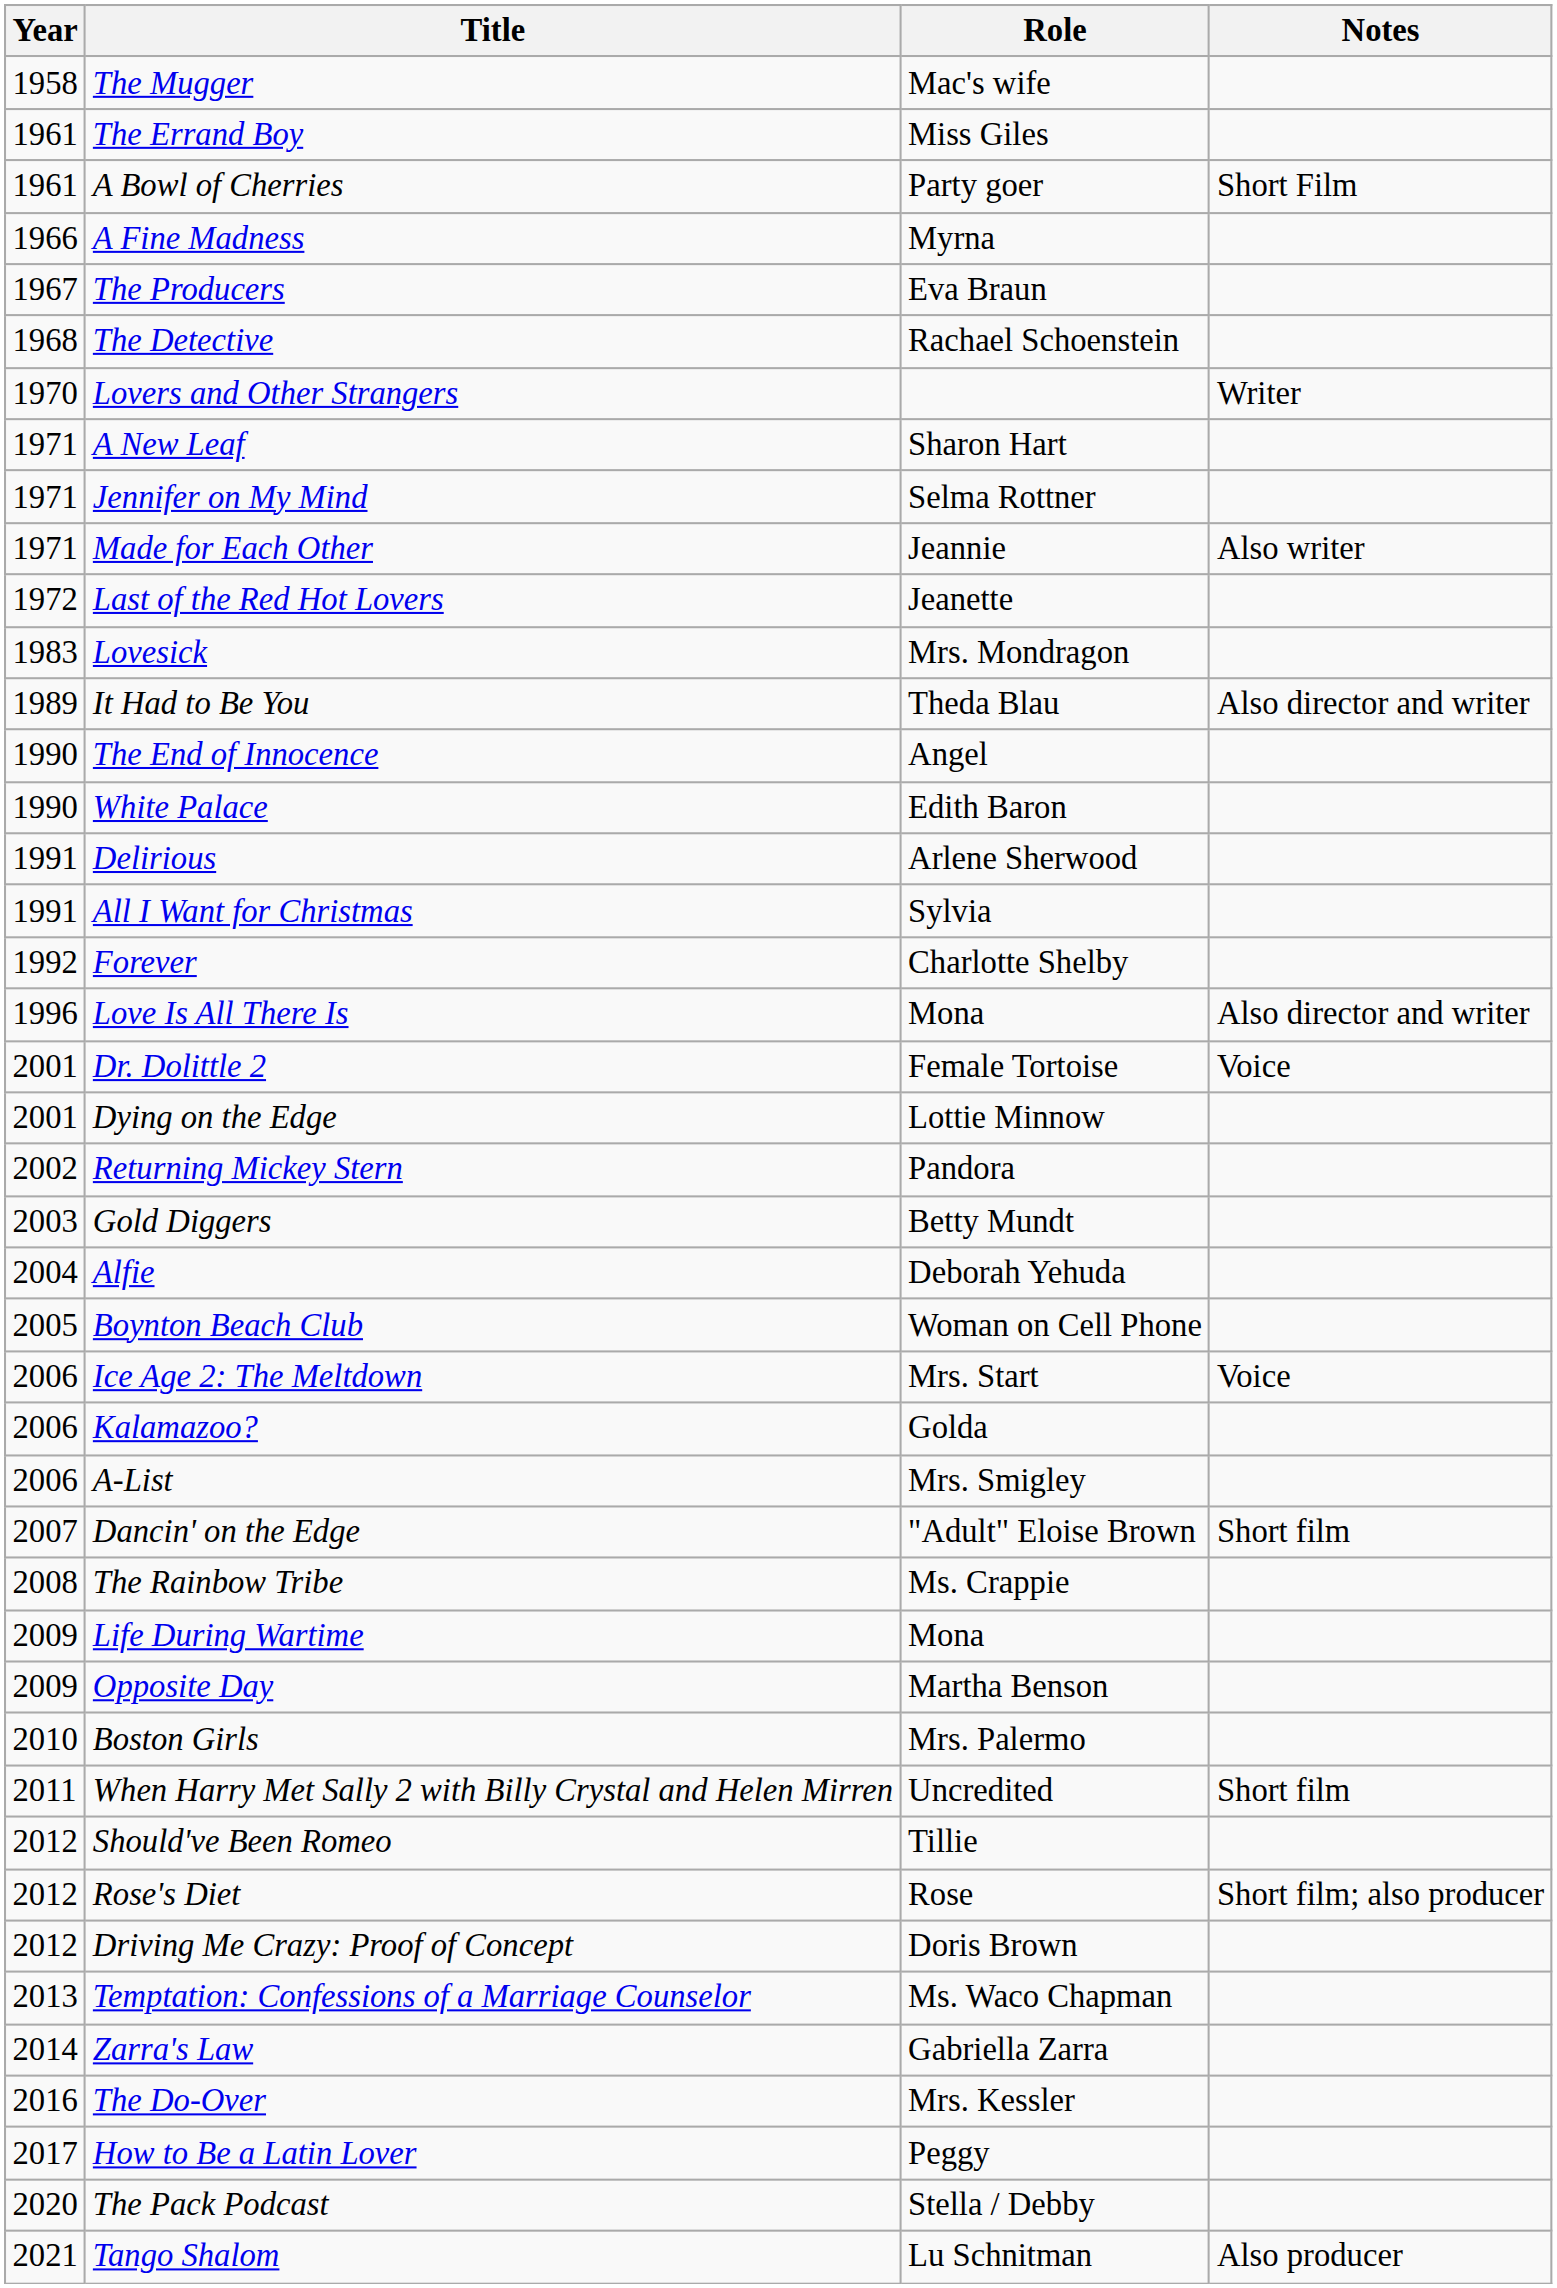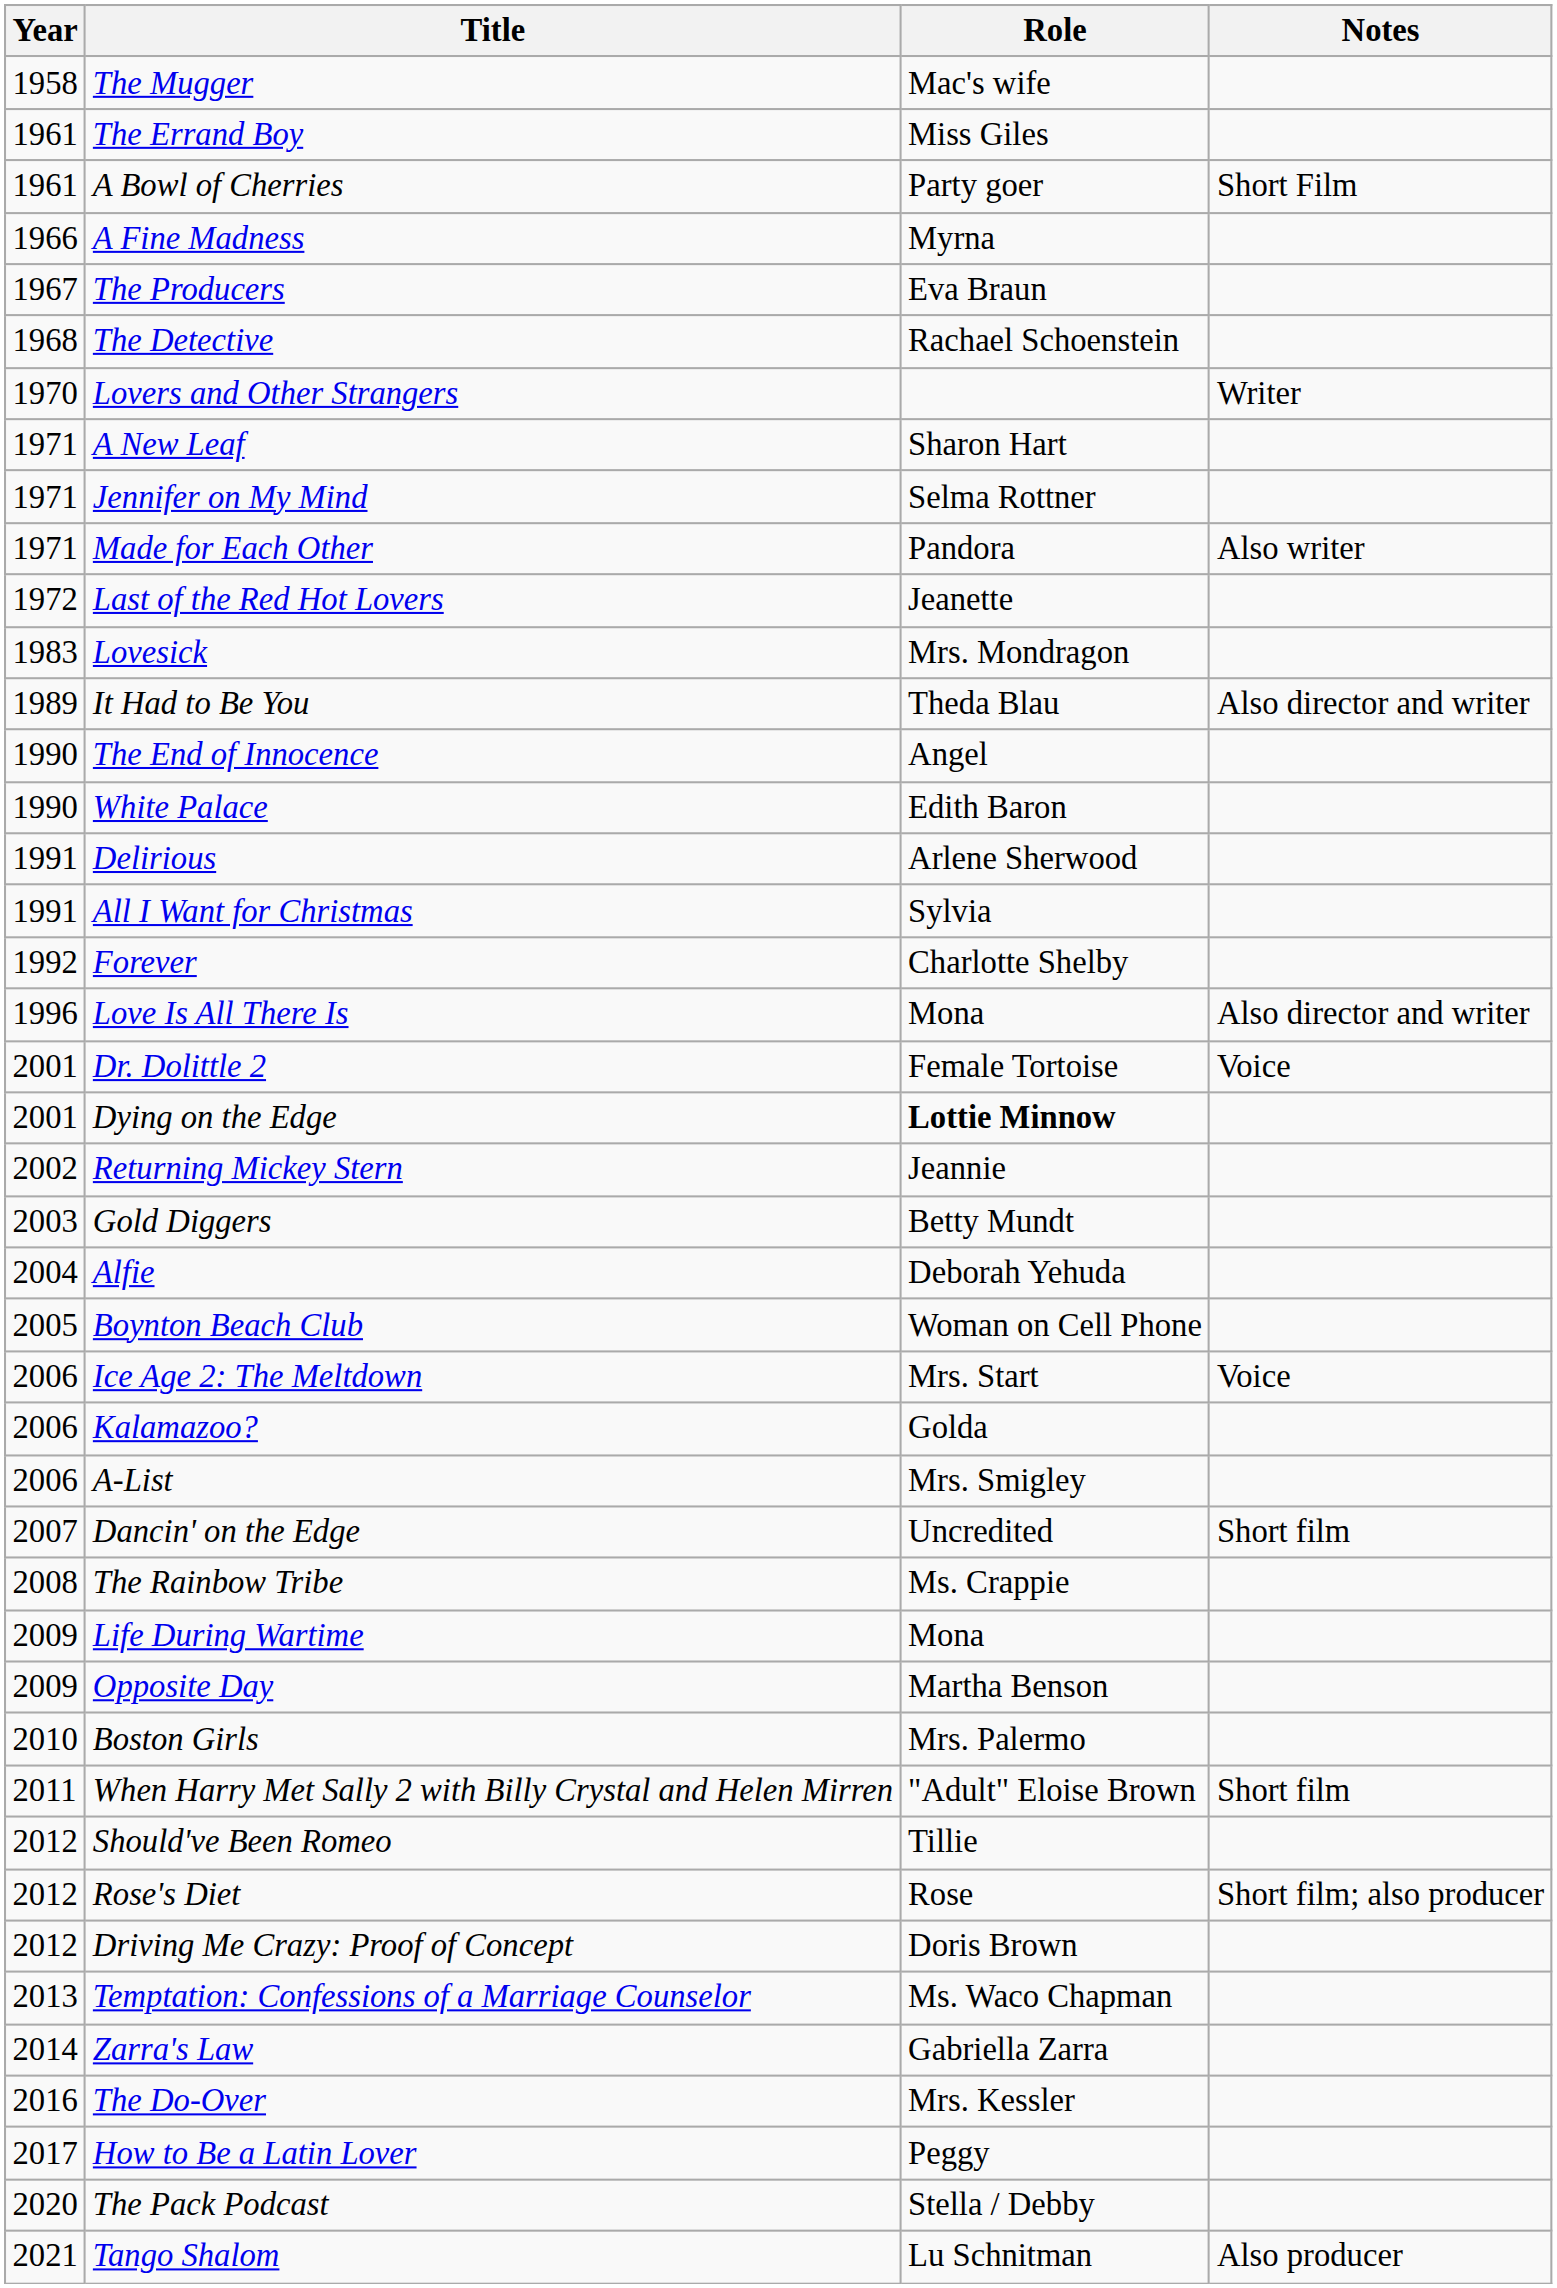Made for Each Other | Role: Jeannie -> Pandora
Dying on the Edge | Role: normal -> bold
Returning Mickey Stern | Role: Pandora -> Jeannie
Dancin' on the Edge | Role: "Adult" Eloise Brown -> Uncredited
When Harry Met Sally 2 with Billy Crystal and Helen Mirren | Role: Uncredited -> "Adult" Eloise Brown
